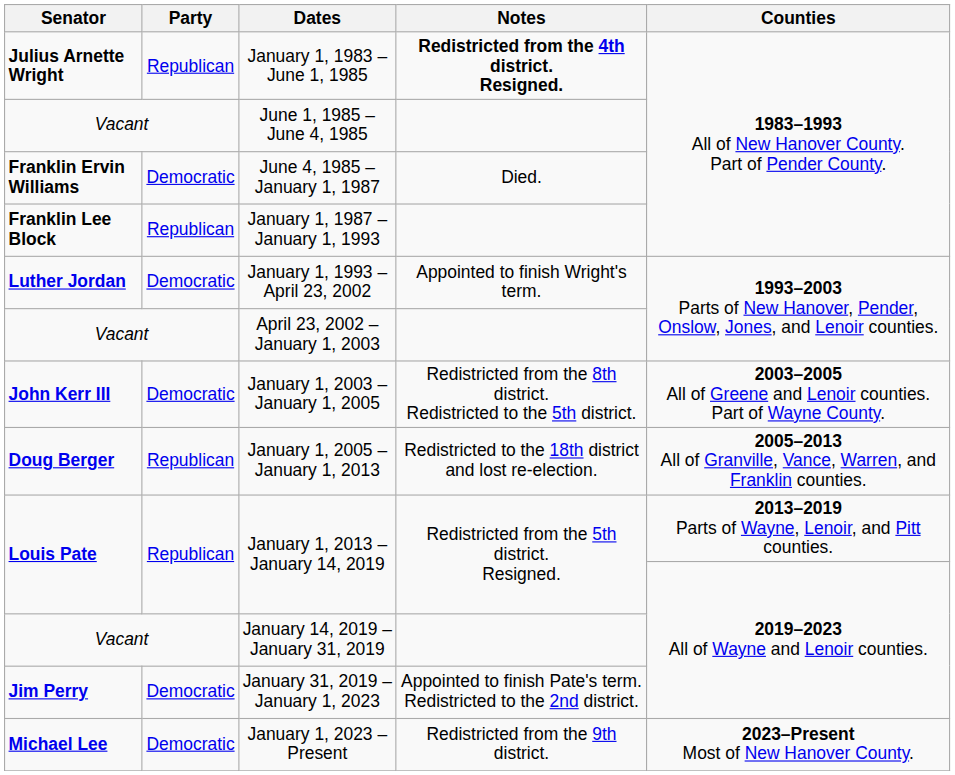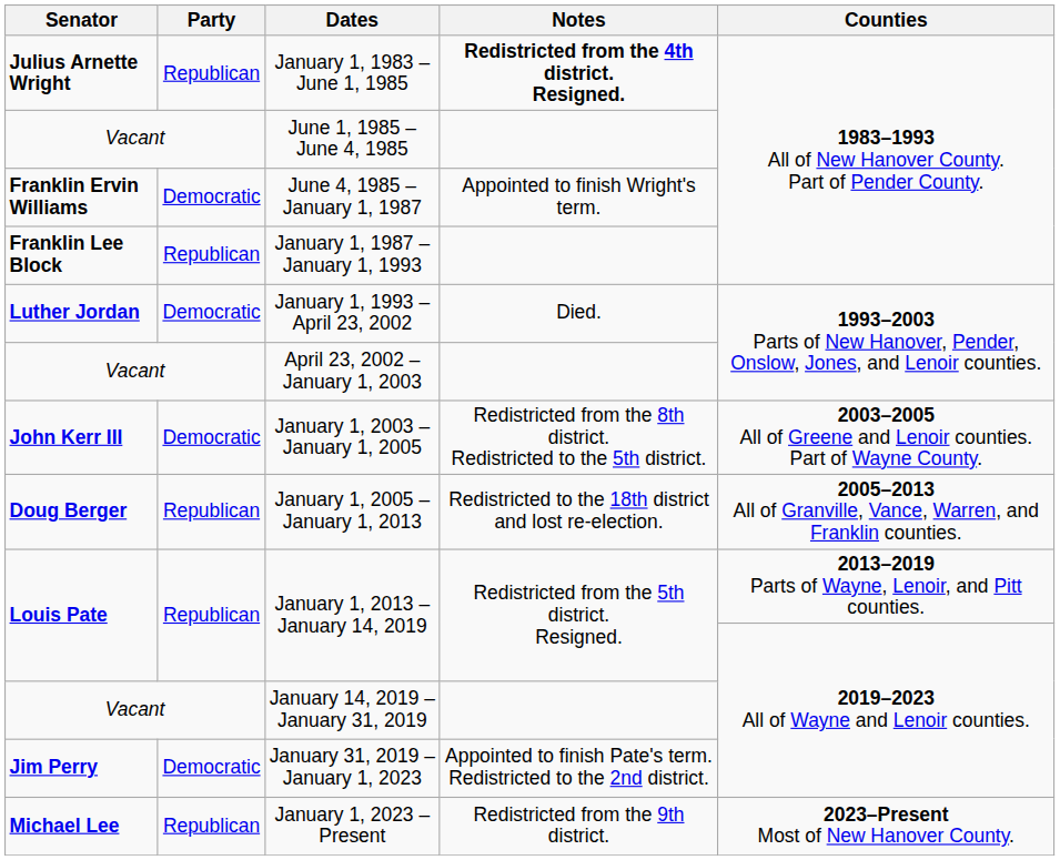June 4, 1985 – January 1, 1987 | Notes: Died. -> Appointed to finish Wright's term.
January 1, 1993 – April 23, 2002 | Notes: Appointed to finish Wright's term. -> Died.
January 1, 2023 – Present | Party: Democratic -> Republican
